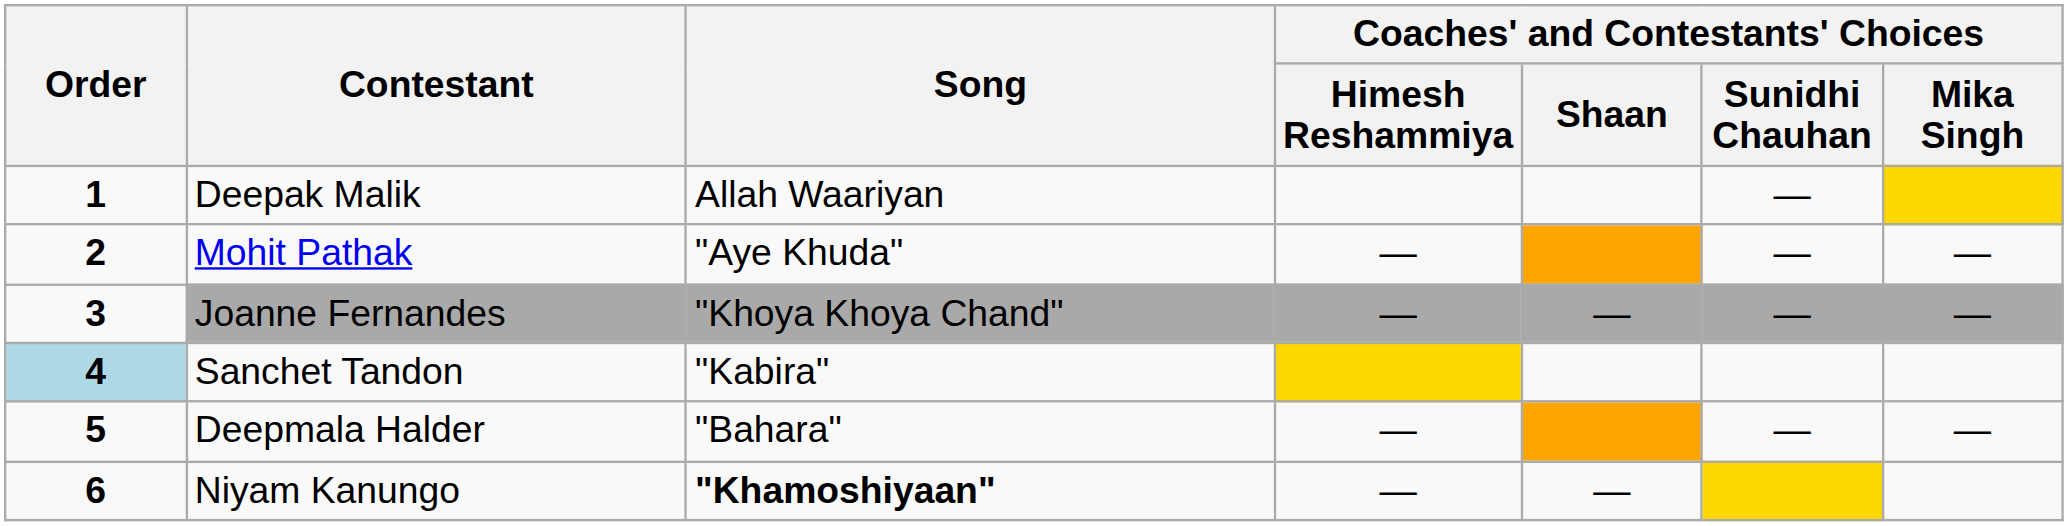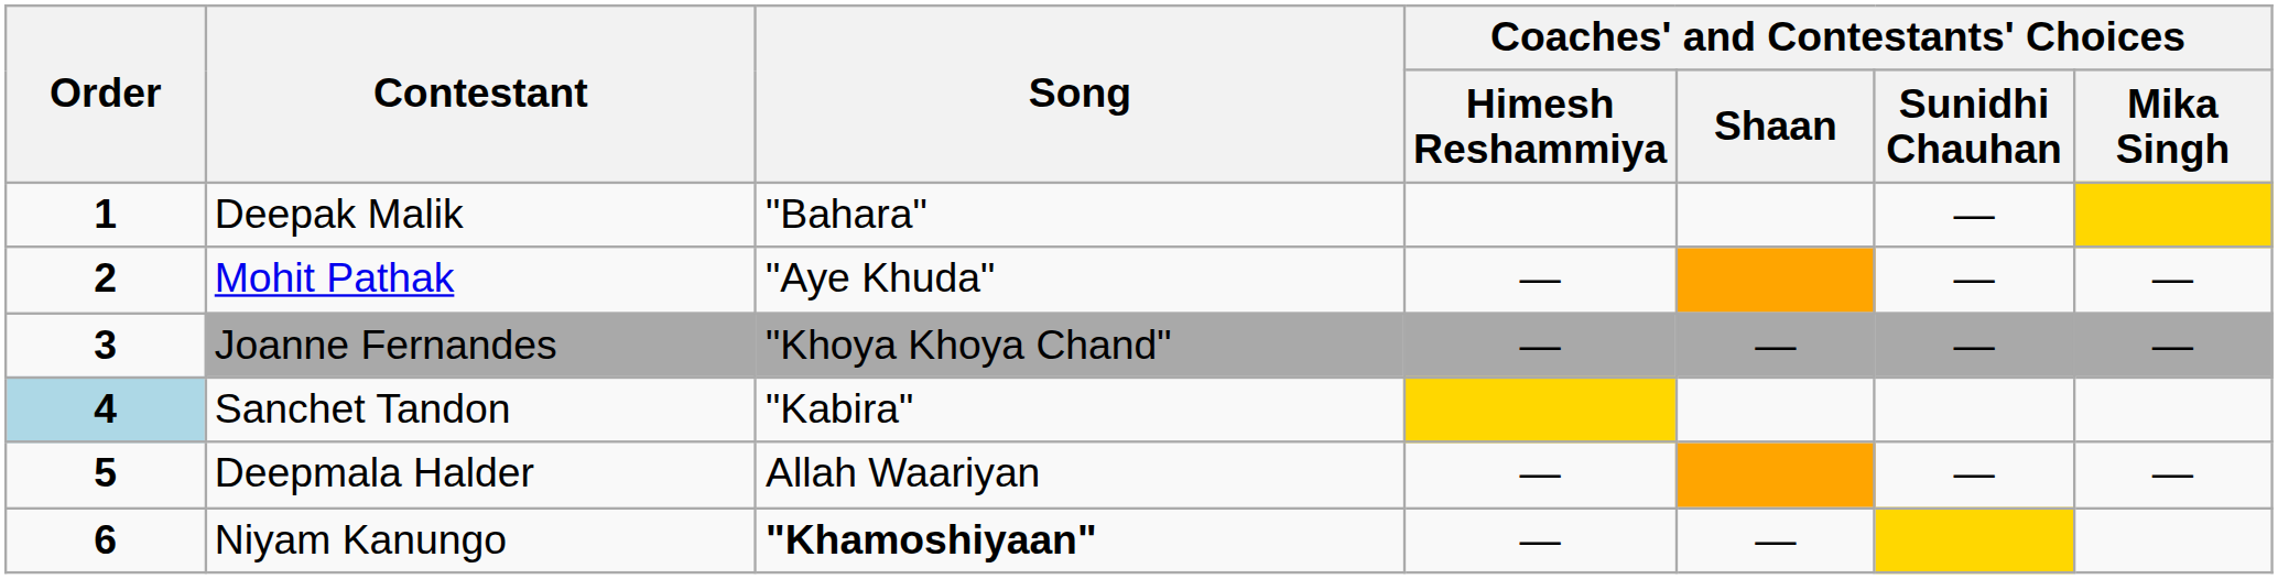Deepak Malik | Song: Allah Waariyan -> "Bahara"
Deepmala Halder | Song: "Bahara" -> Allah Waariyan
